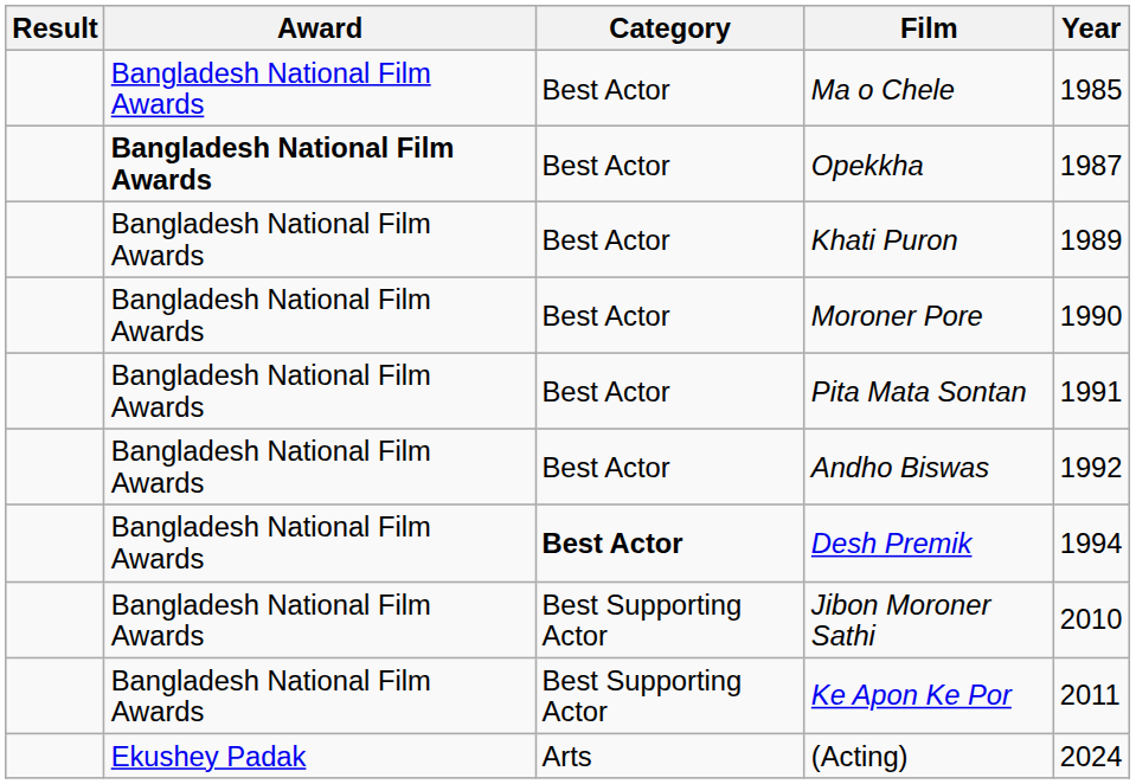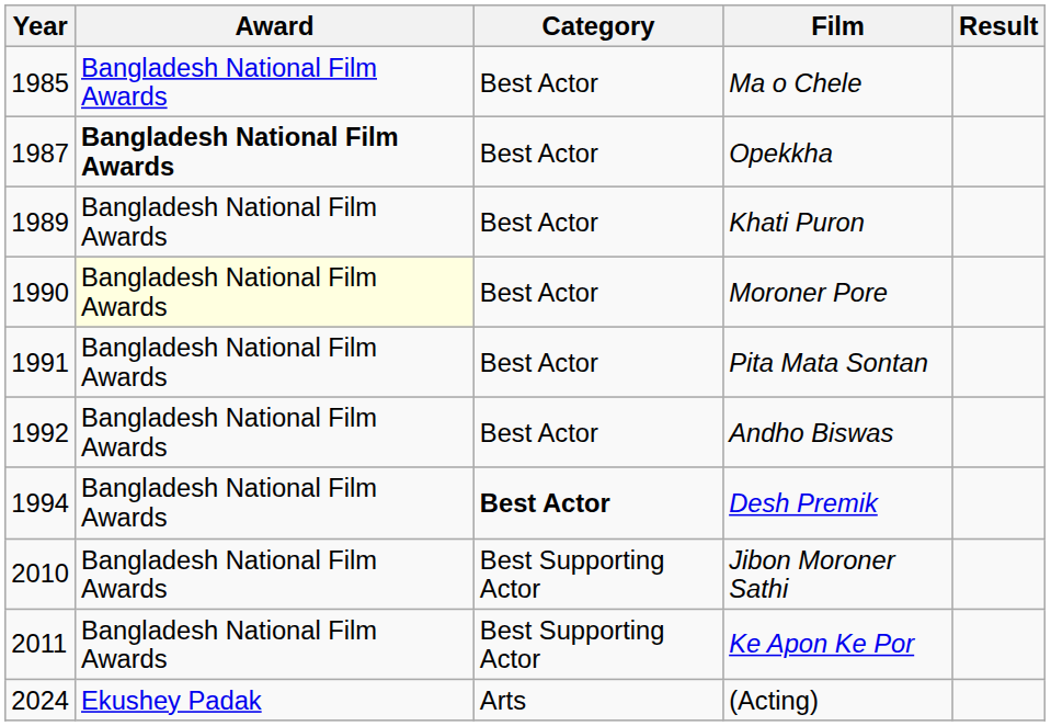columns swapped: Year <-> Result
Moroner Pore | Award: no background -> lightyellow background
